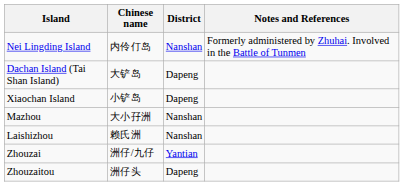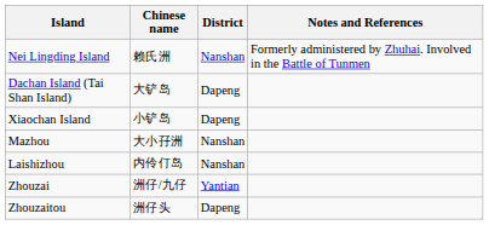Nei Lingding Island | Chinese name: 内伶仃岛 -> 赖氏洲
Laishizhou | Chinese name: 赖氏洲 -> 内伶仃岛
